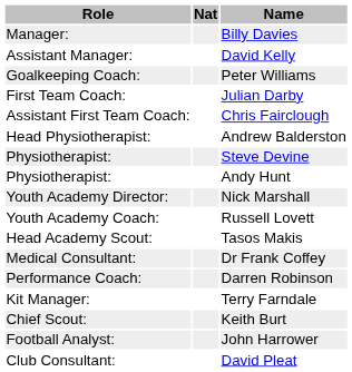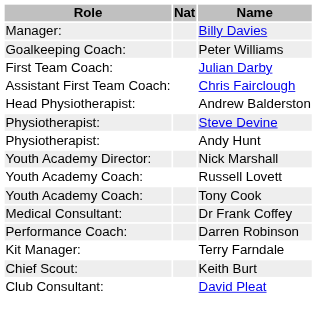- row: Assistant Manager: | David Kelly
+ row: Youth Academy Coach: | Tony Cook
- row: Head Academy Scout: | Tasos Makis
- row: Football Analyst: | John Harrower
